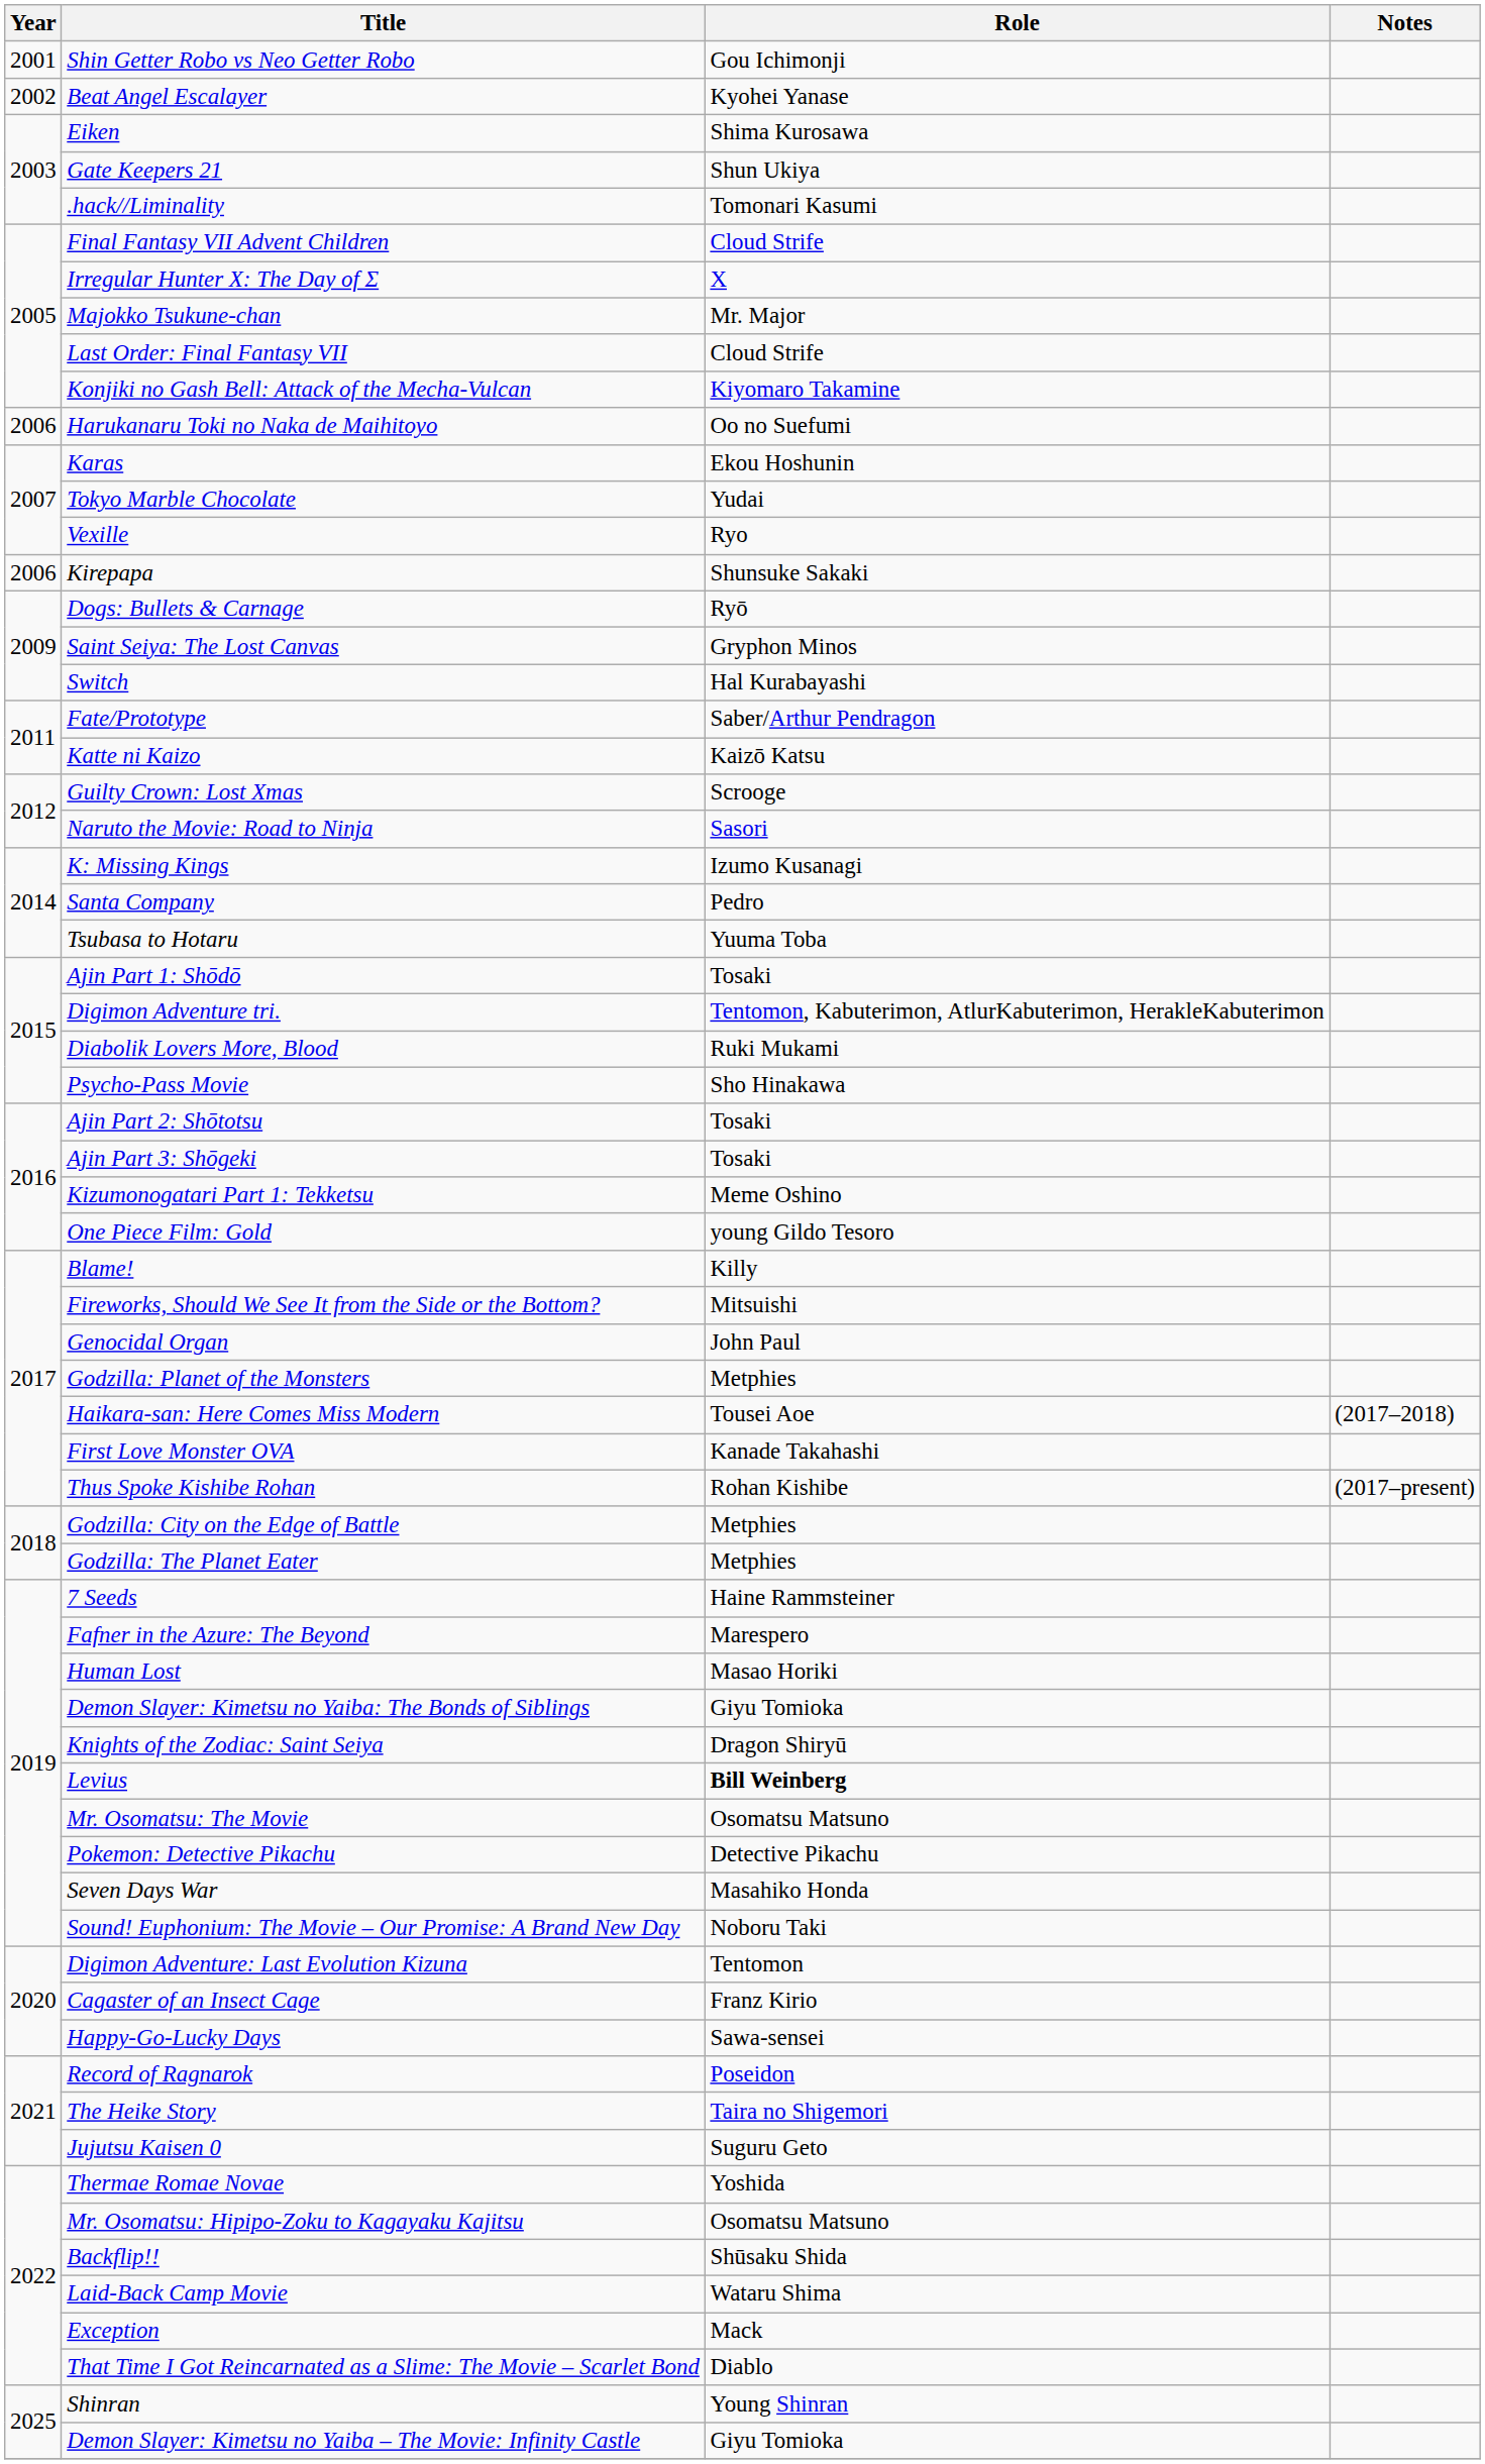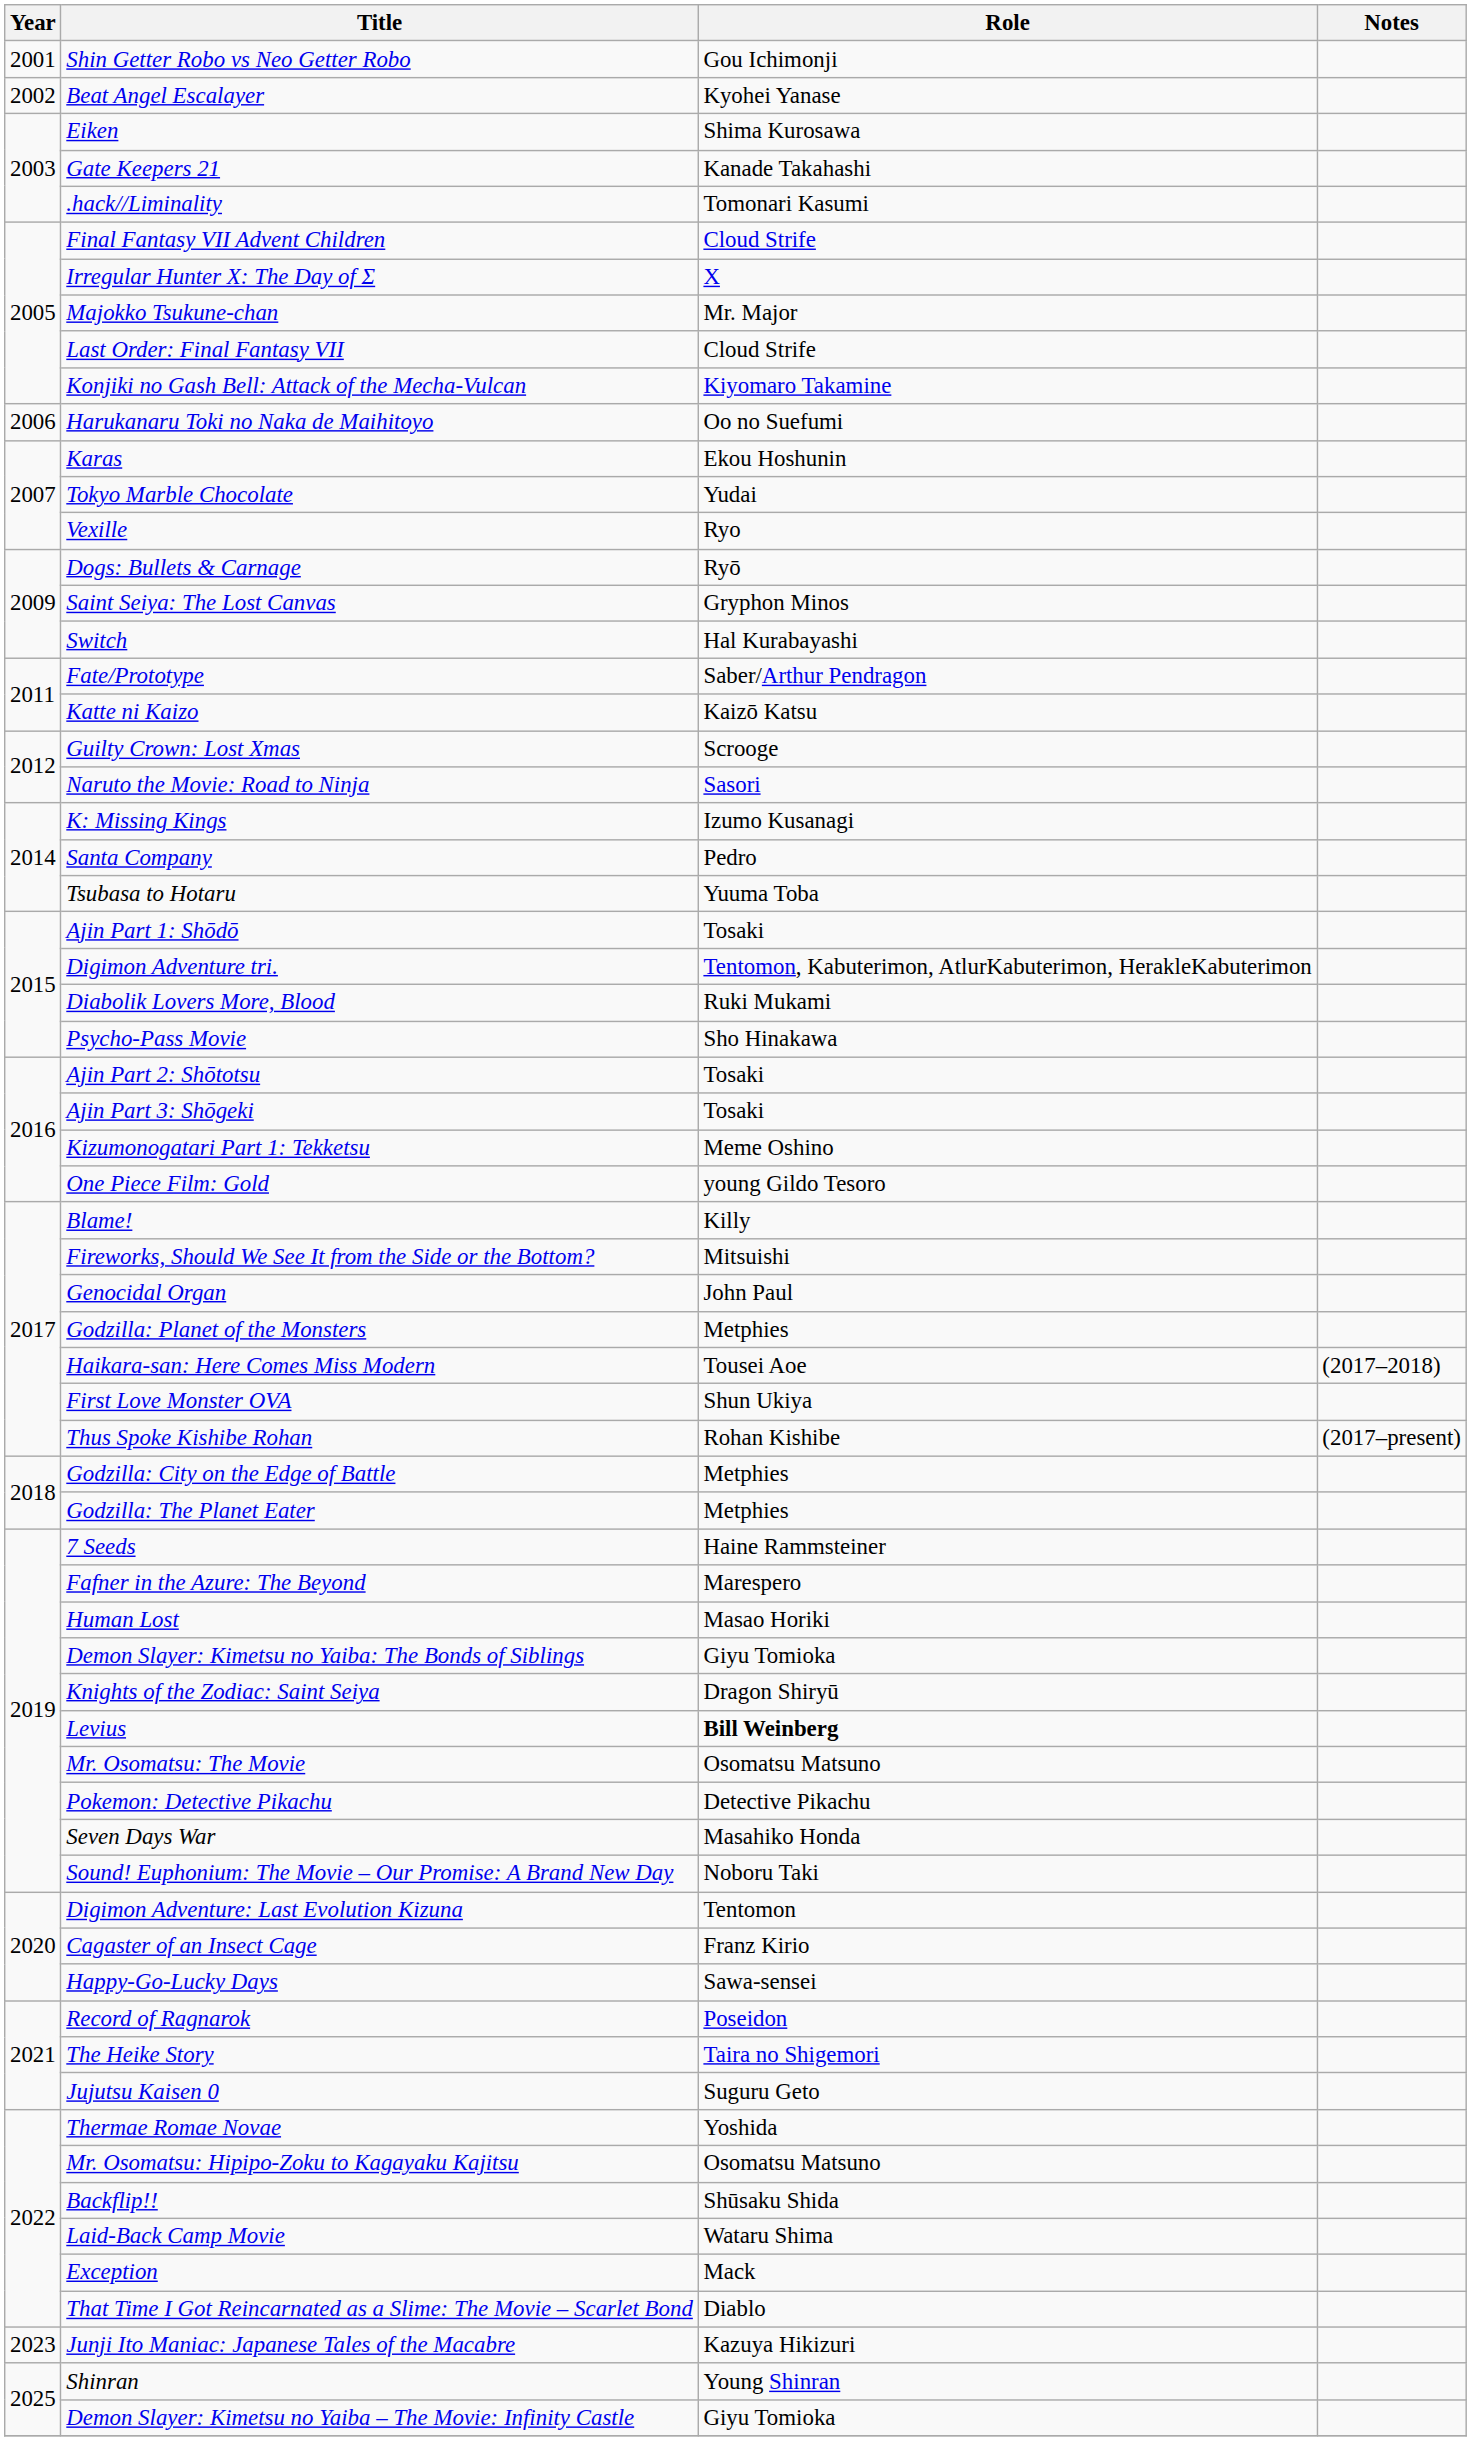Gate Keepers 21 | Role: Shun Ukiya -> Kanade Takahashi
- row: 2006 | Kirepapa | Shunsuke Sakaki
First Love Monster OVA | Role: Kanade Takahashi -> Shun Ukiya
+ row: 2023 | Junji Ito Maniac: Japanese Tales of the Macabre | Kazuya Hikizuri
